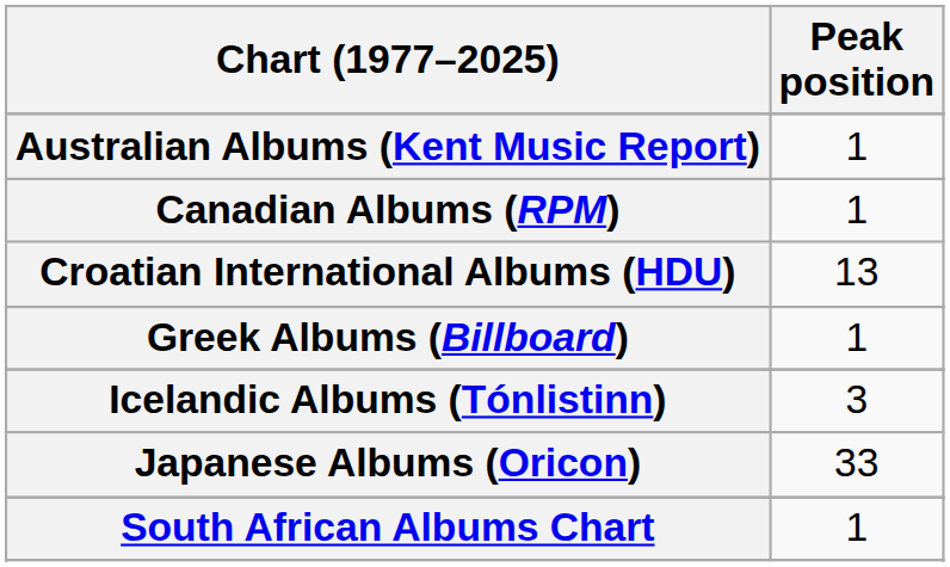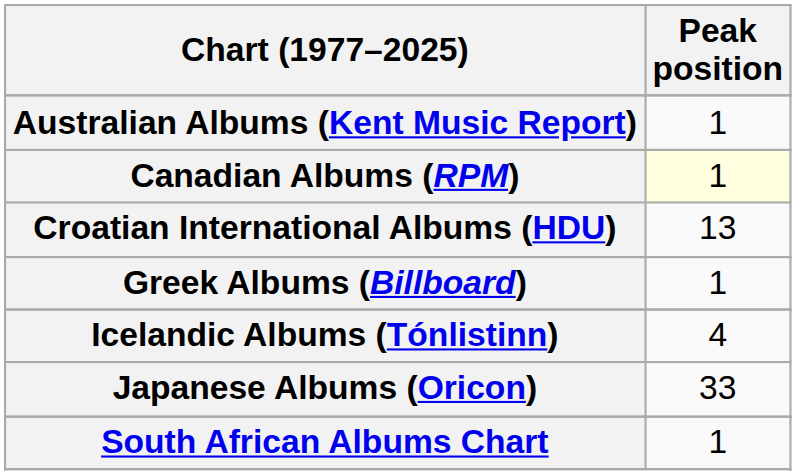Canadian Albums (RPM) | Peak position: no background -> lightyellow background
Icelandic Albums (Tónlistinn) | Peak position: 3 -> 4
